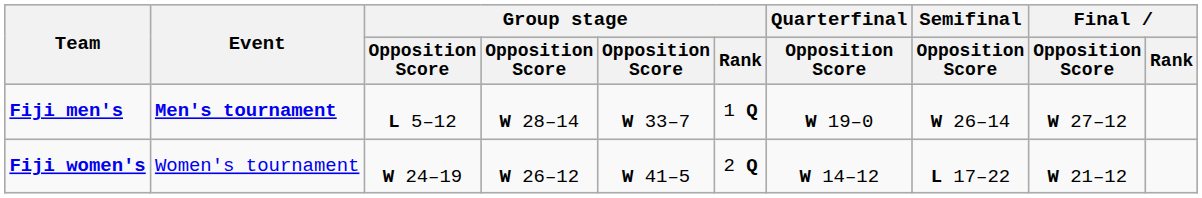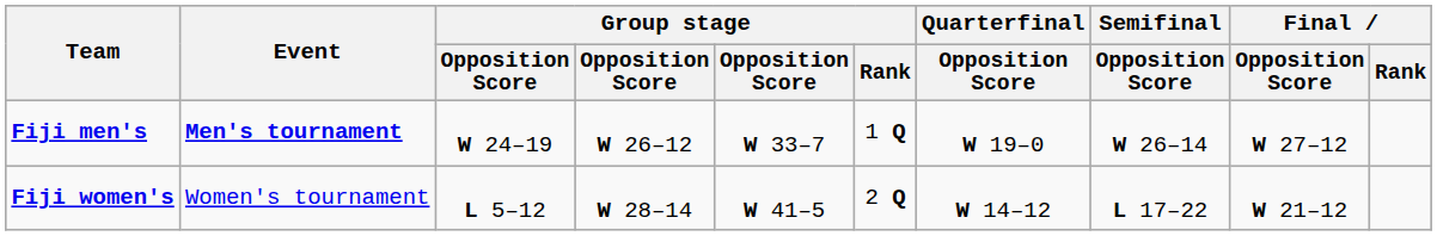Fiji men's | column 3: L 5–12 -> W 24–19
Fiji men's | column 4: W 28–14 -> W 26–12
Fiji women's | column 3: W 24–19 -> L 5–12
Fiji women's | column 4: W 26–12 -> W 28–14
